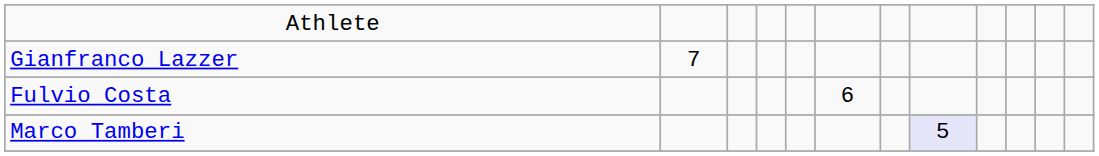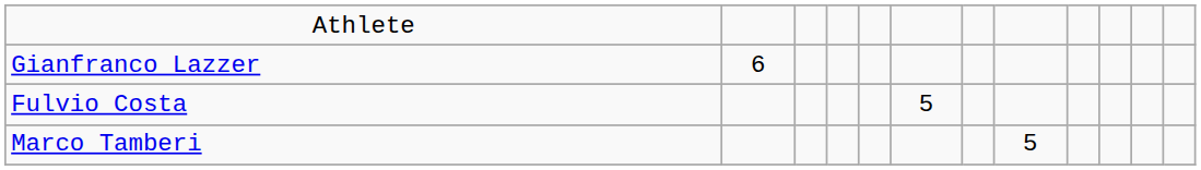Gianfranco Lazzer | column 2: 7 -> 6
Fulvio Costa | column 6: 6 -> 5
Marco Tamberi | column 8: lavender background -> no background
